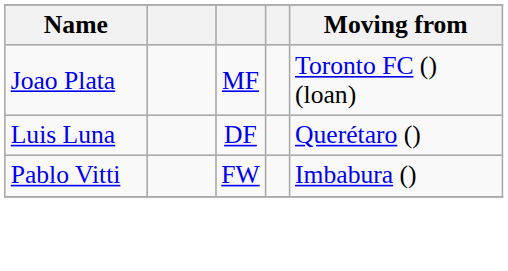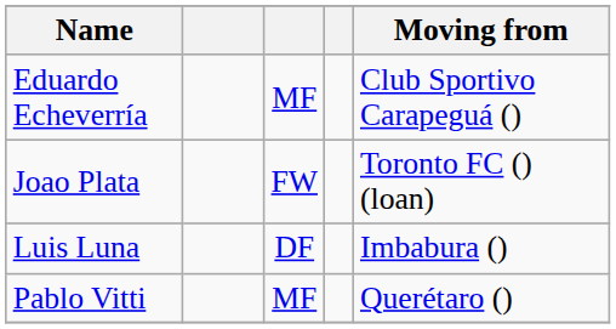+ row: Eduardo Echeverría | MF | Club Sportivo Carapeguá ()
Joao Plata | column 3: MF -> FW
Luis Luna | Moving from: Querétaro () -> Imbabura ()
Pablo Vitti | column 3: FW -> MF
Pablo Vitti | Moving from: Imbabura () -> Querétaro ()
